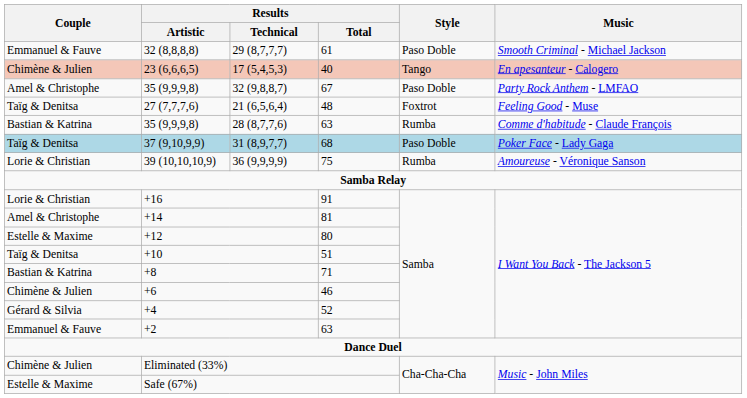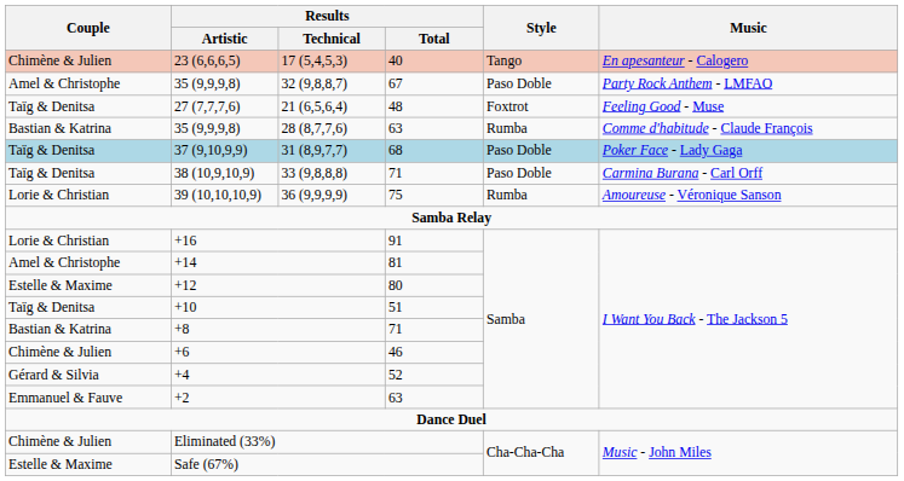- row: Emmanuel & Fauve | 32 (8,8,8,8) | 29 (8,7,7,7) | 61 | Paso Doble | Smooth Criminal - Michael Jackson
+ row: Taïg & Denitsa | 38 (10,9,10,9) | 33 (9,8,8,8) | 71 | Paso Doble | Carmina Burana - Carl Orff
